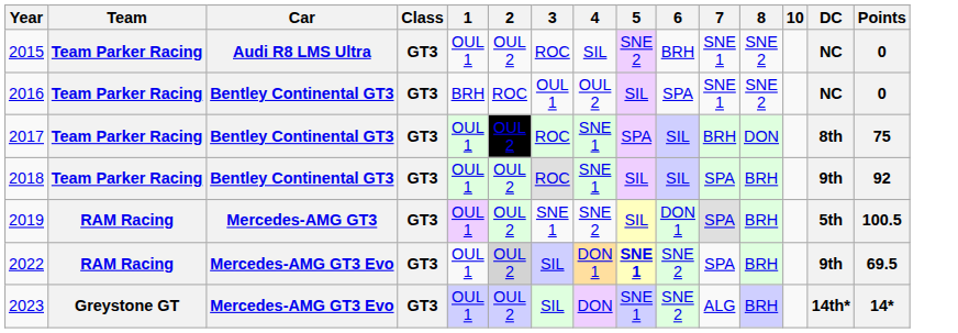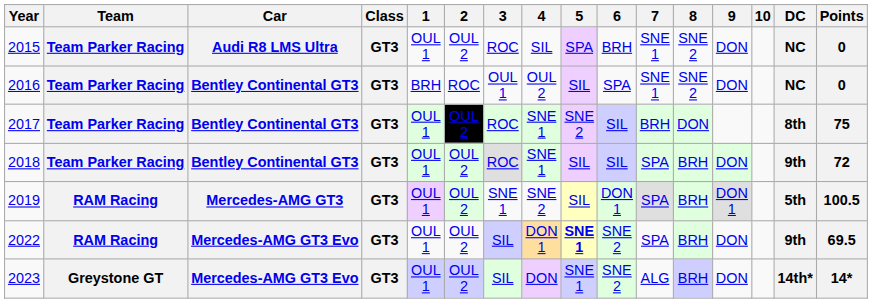+ column: 9 | DON | DON | DON | DON 1 | DON | DON
2015 | 5: SNE 2 -> SPA
2017 | 5: SPA -> SNE 2
2018 | Points: 92 -> 72
2022 | 2: lightgrey background -> no background
